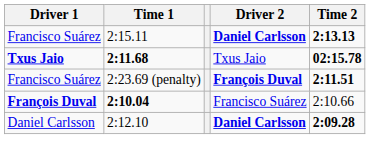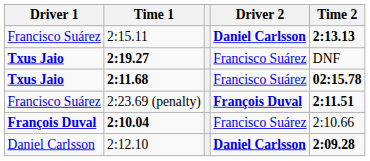+ row: Txus Jaio | 2:19.27 | Francisco Suárez | DNF
2:11.68 | Driver 2: Txus Jaio -> Francisco Suárez
